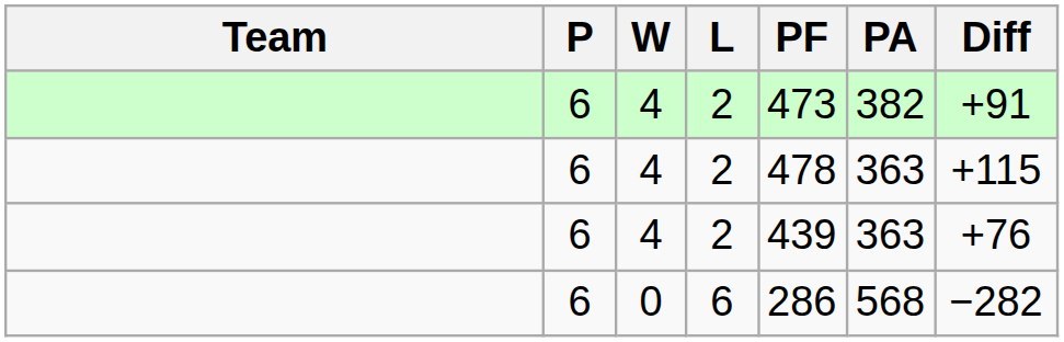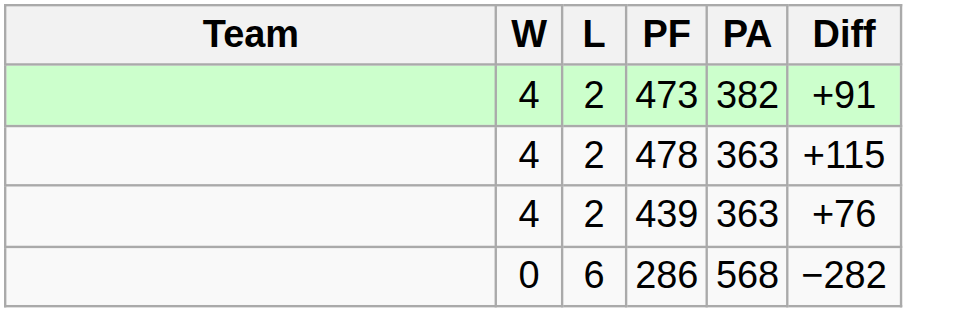- column: P | 6 | 6 | 6 | 6
